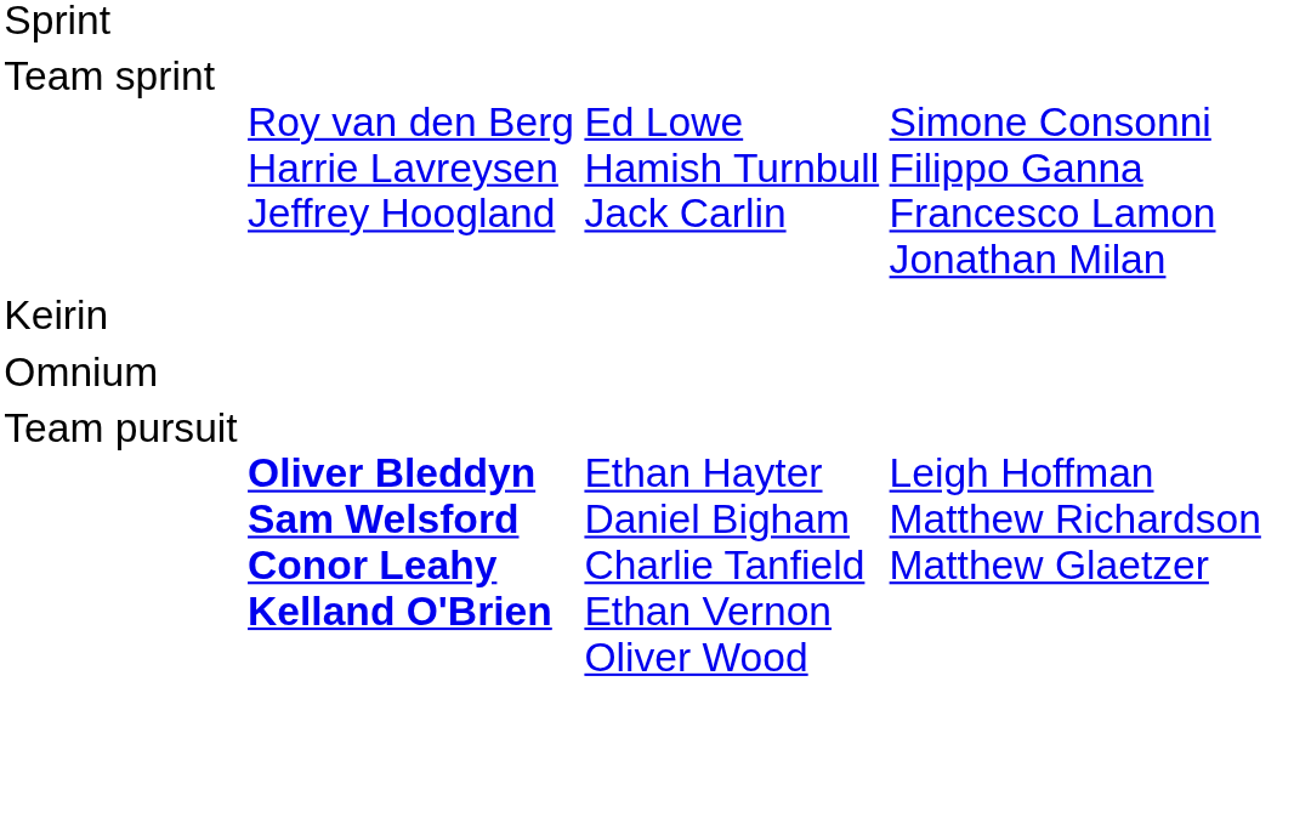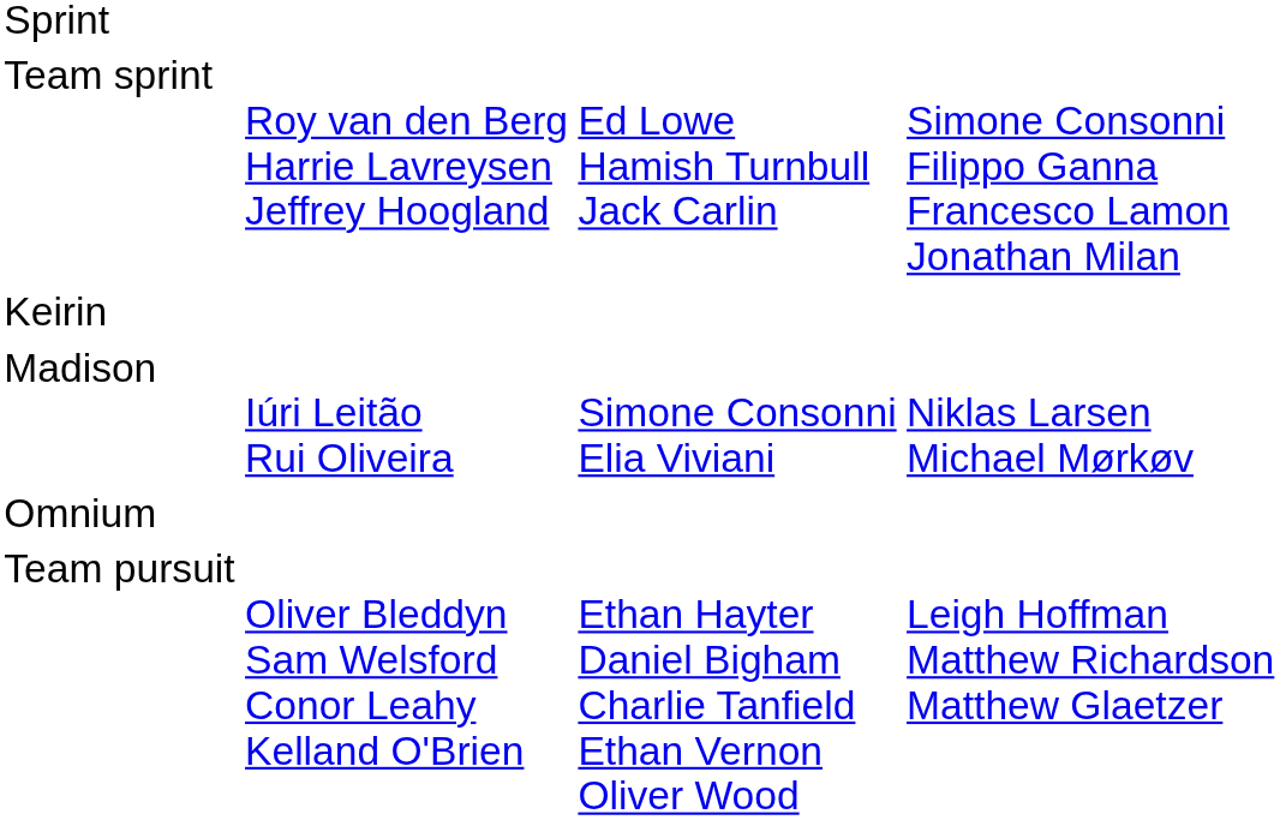+ row: Madison | Iúri Leitão Rui Oliveira | Simone Consonni Elia Viviani | Niklas Larsen Michael Mørkøv
Team pursuit | column 2: bold -> normal
